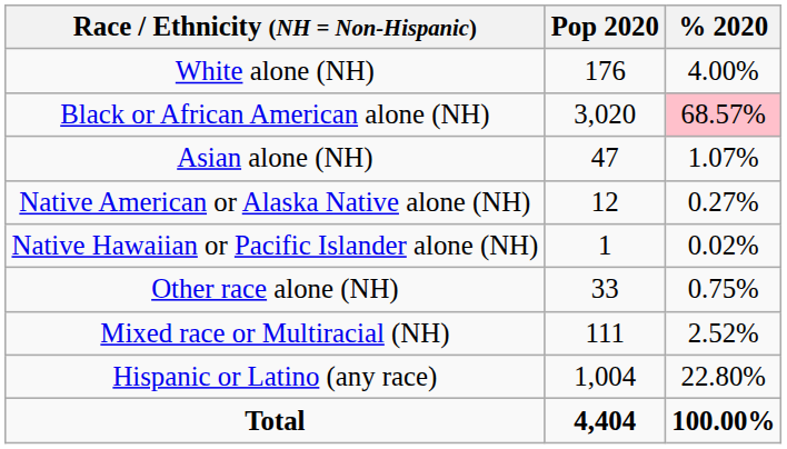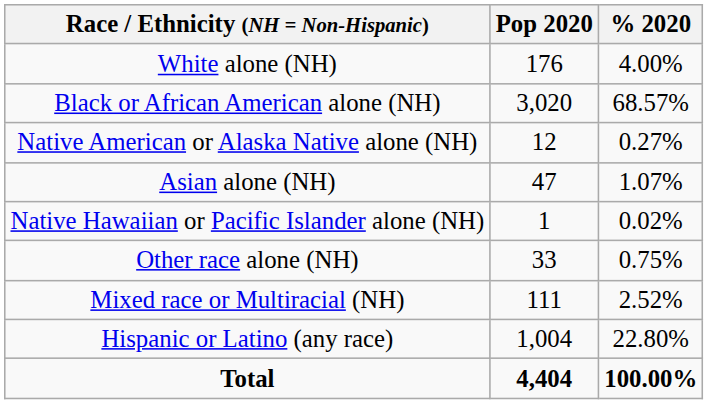Black or African American alone (NH) | % 2020: pink background -> no background
rows swapped: Native American or Alaska Native alone (NH) <-> Asian alone (NH)
